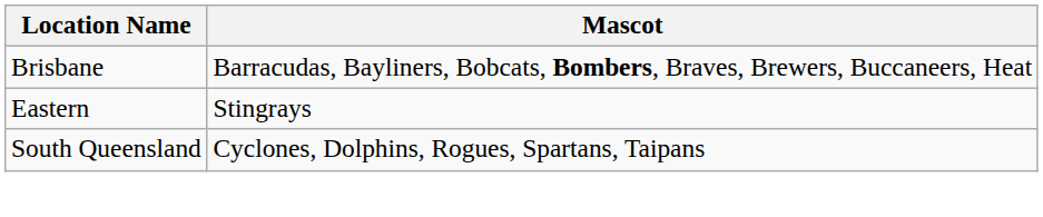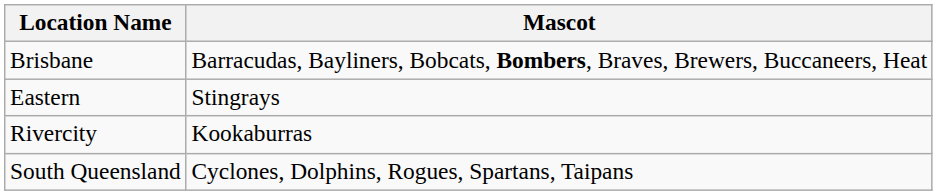+ row: Rivercity | Kookaburras
